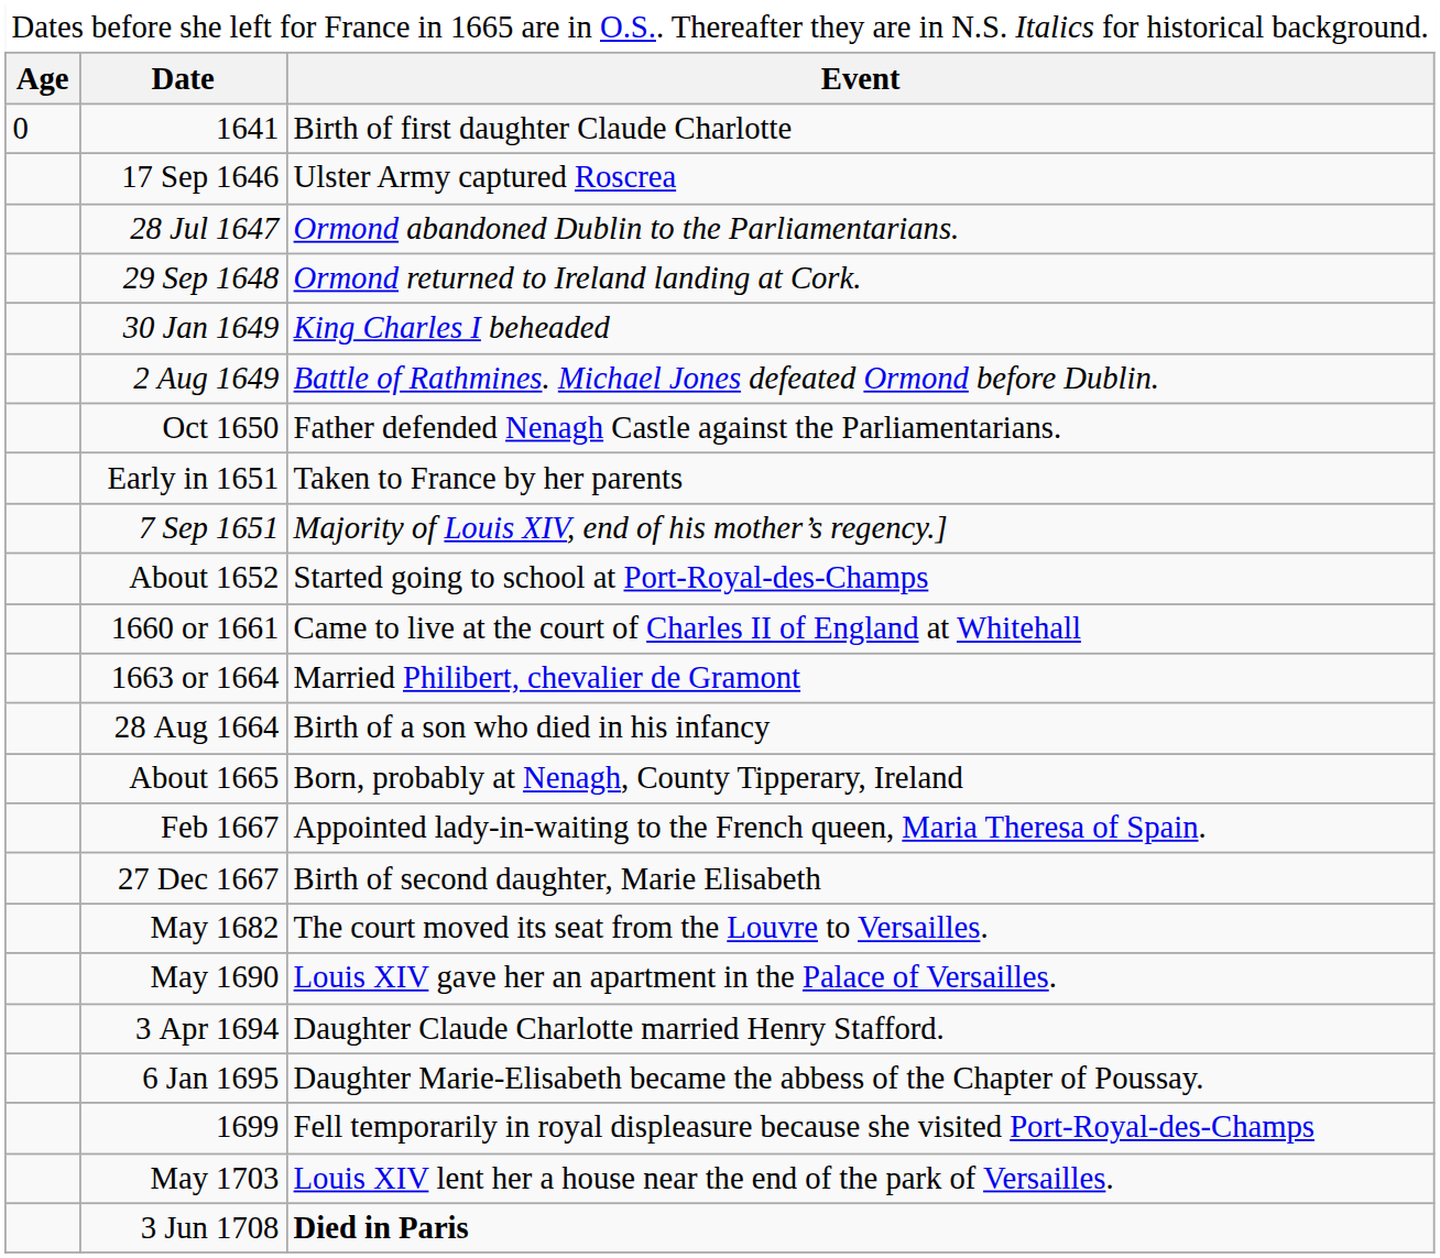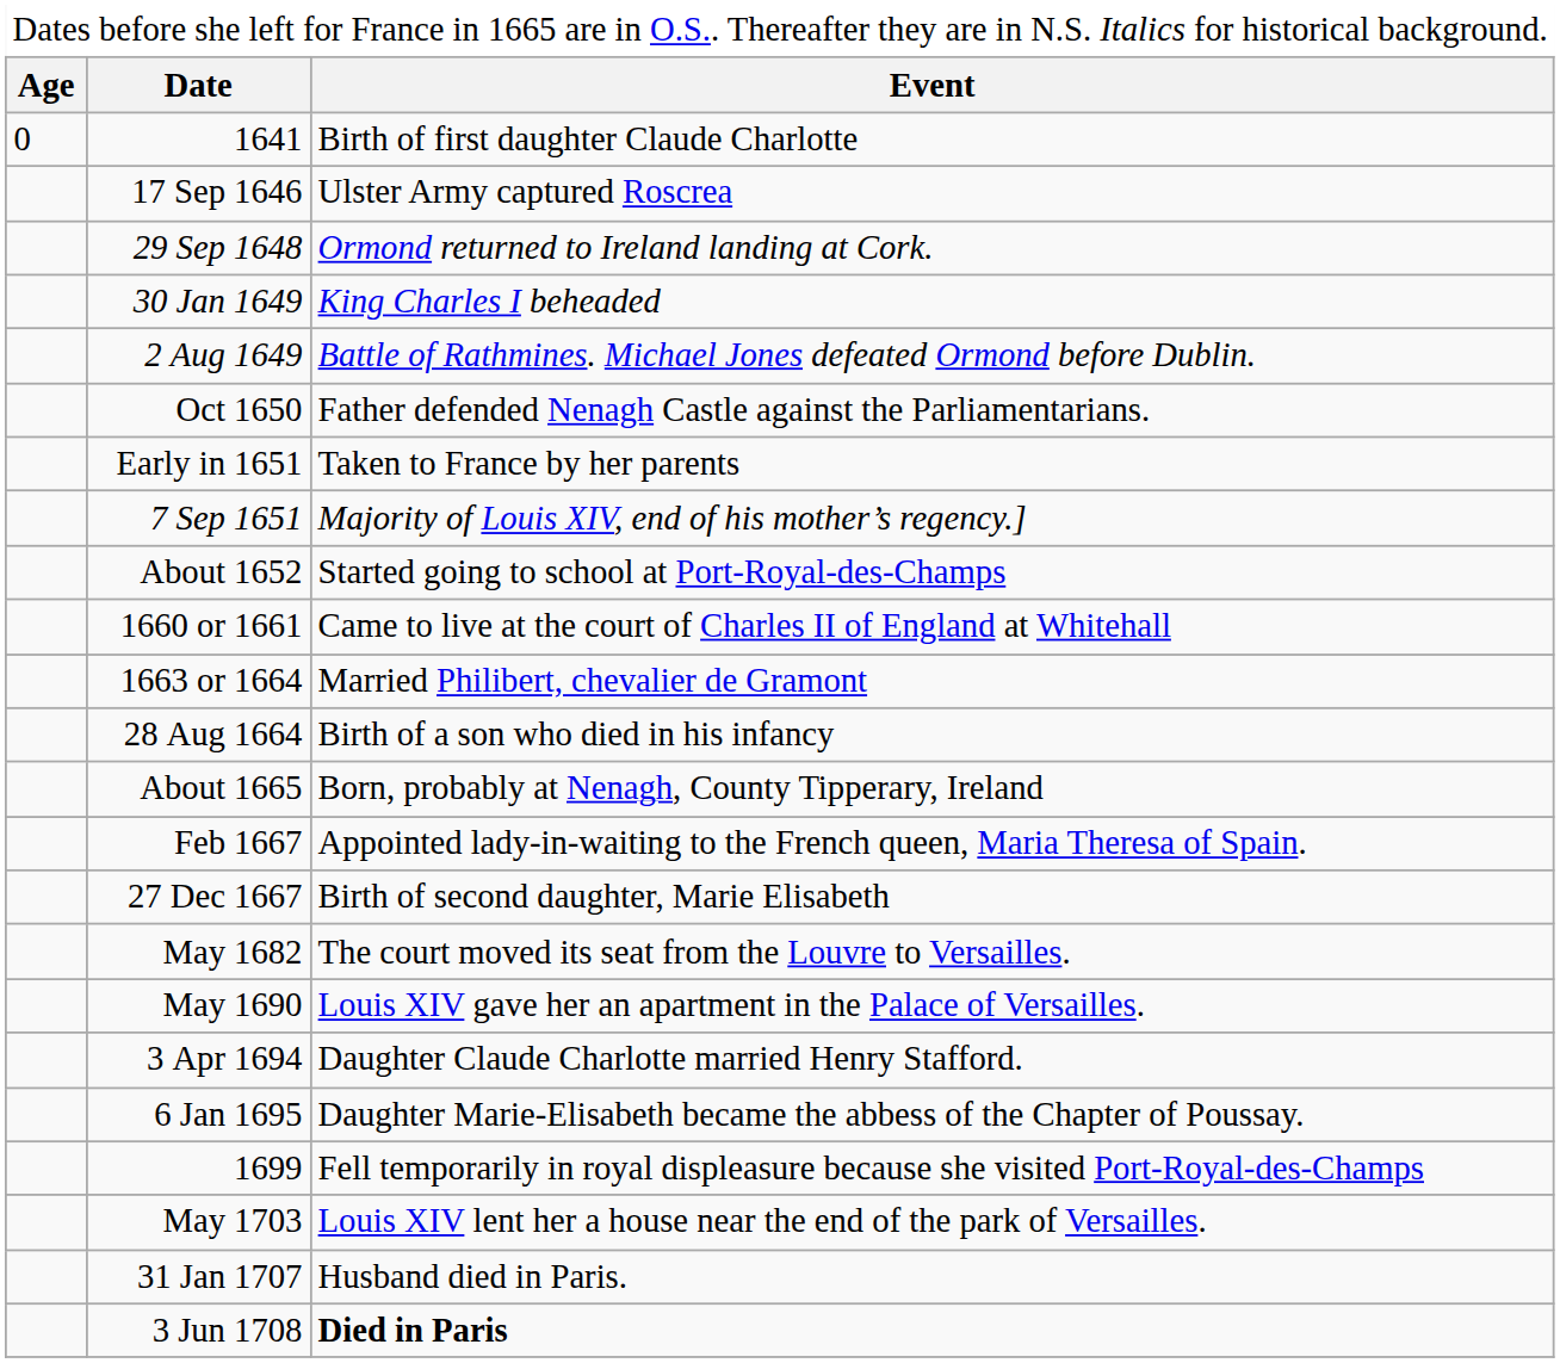- row: 28 Jul 1647 | Ormond abandoned Dublin to the Parliamentarians.
+ row: 31 Jan 1707 | Husband died in Paris.
